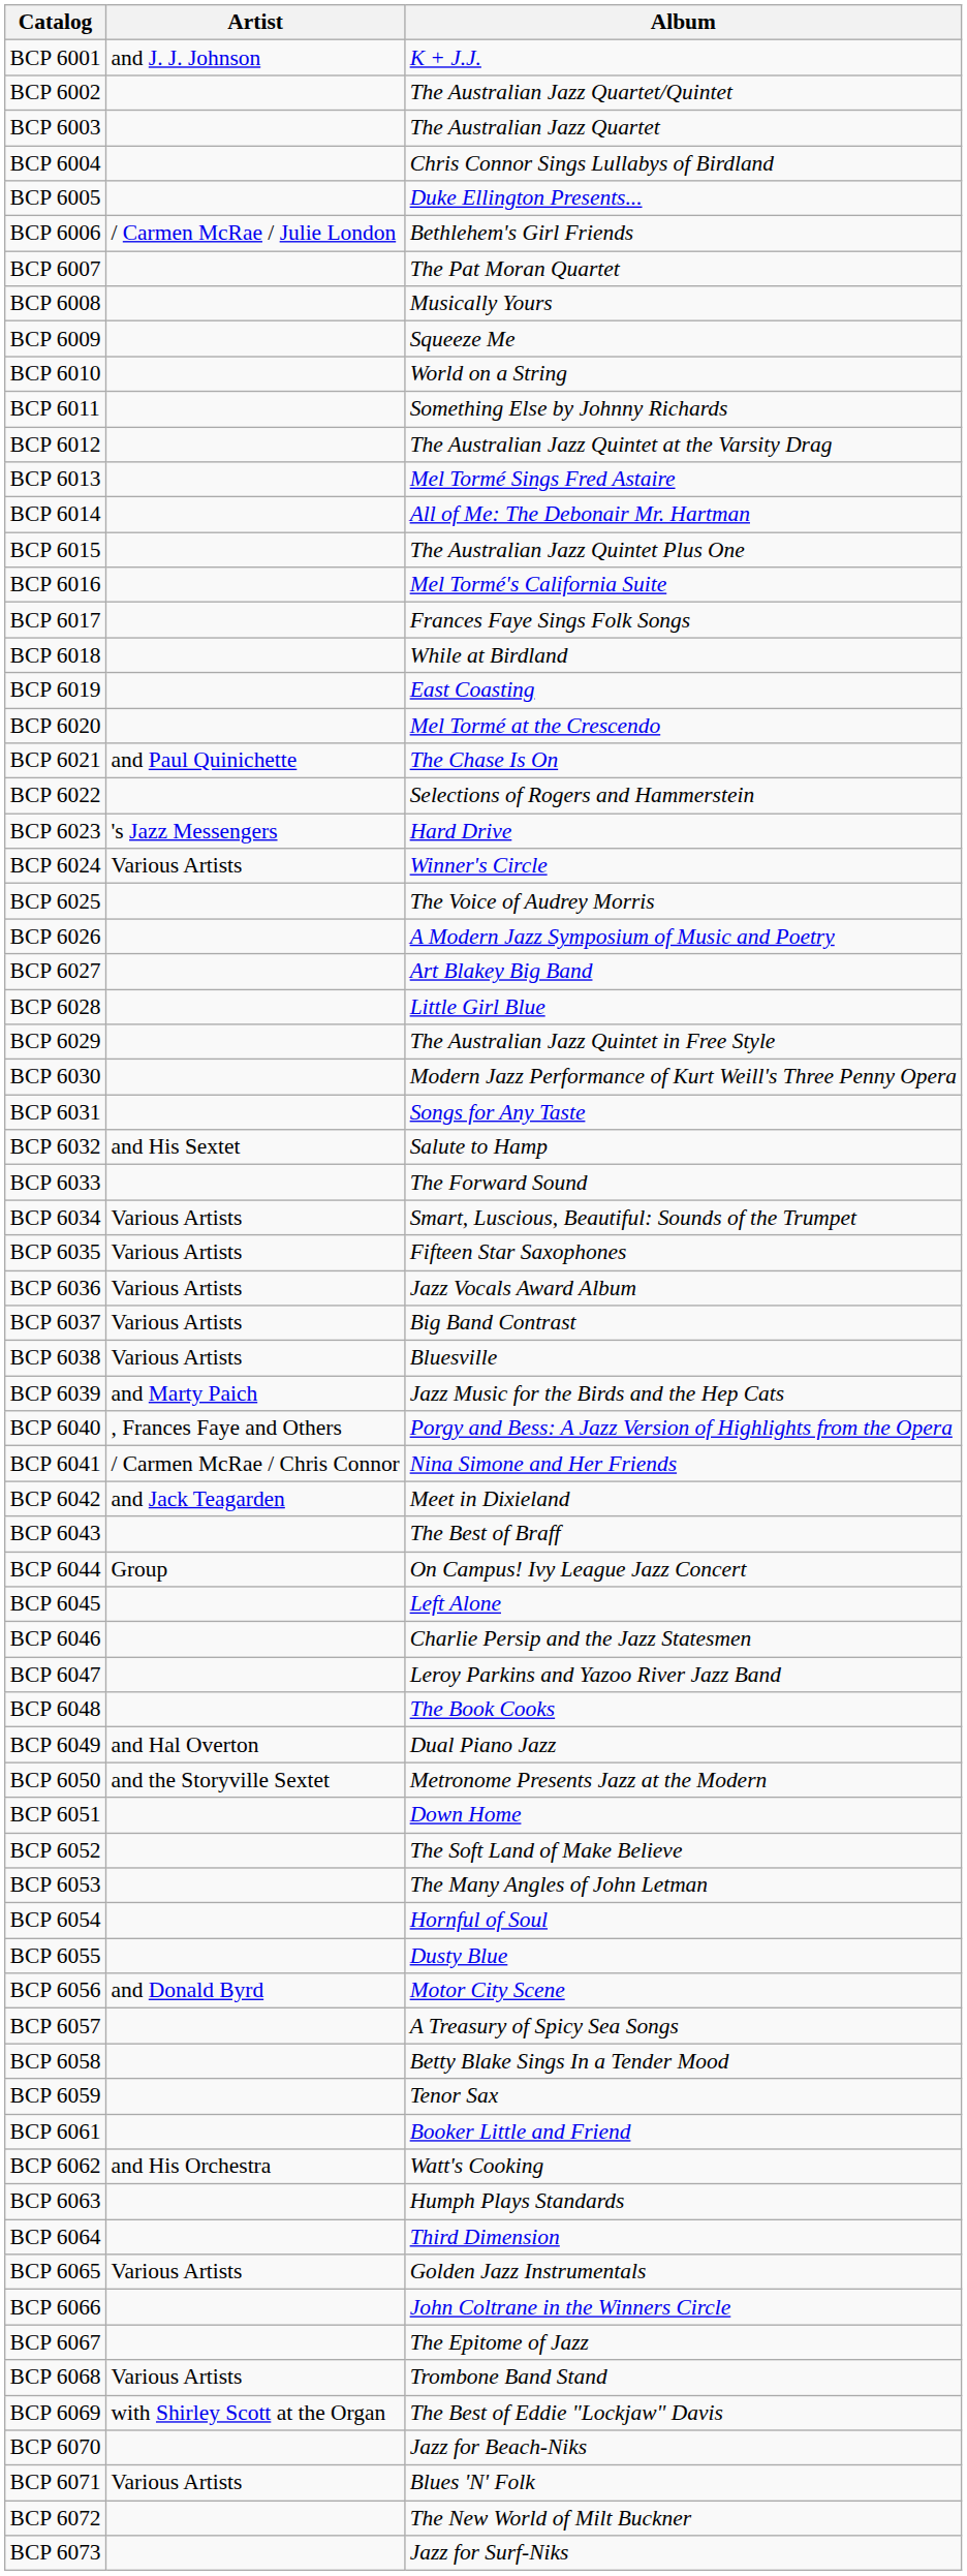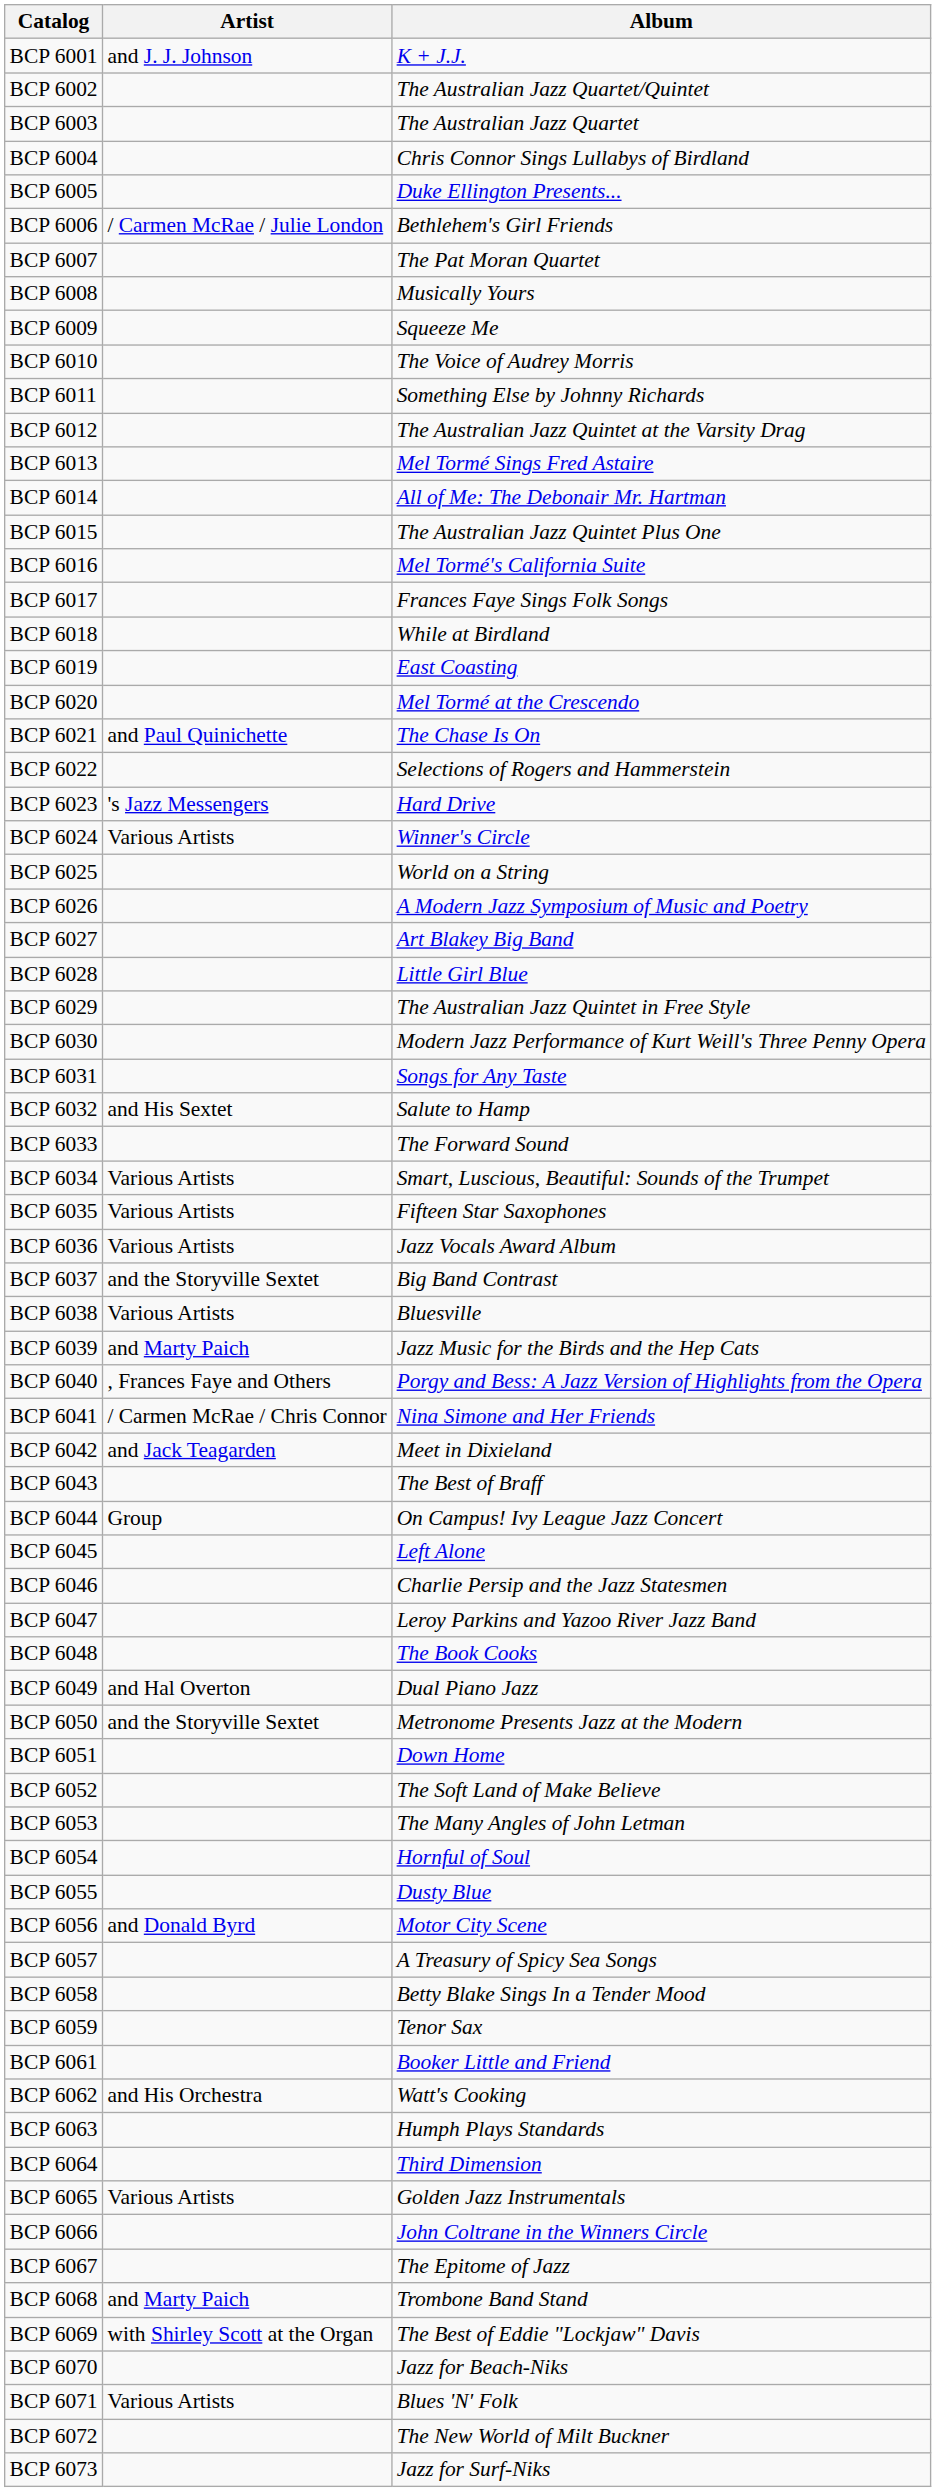BCP 6010 | Album: World on a String -> The Voice of Audrey Morris
BCP 6025 | Album: The Voice of Audrey Morris -> World on a String
BCP 6037 | Artist: Various Artists -> and the Storyville Sextet
BCP 6068 | Artist: Various Artists -> and Marty Paich
